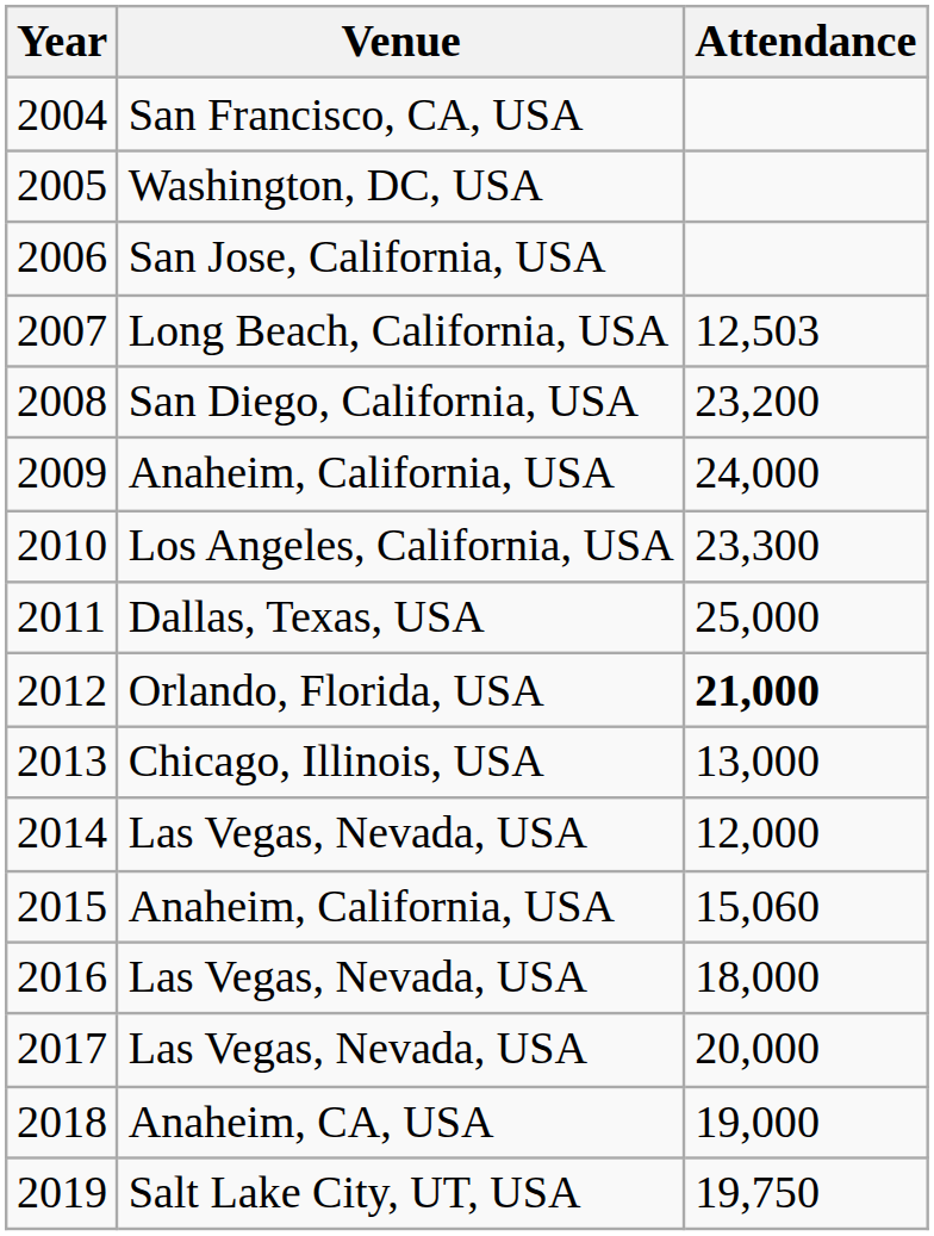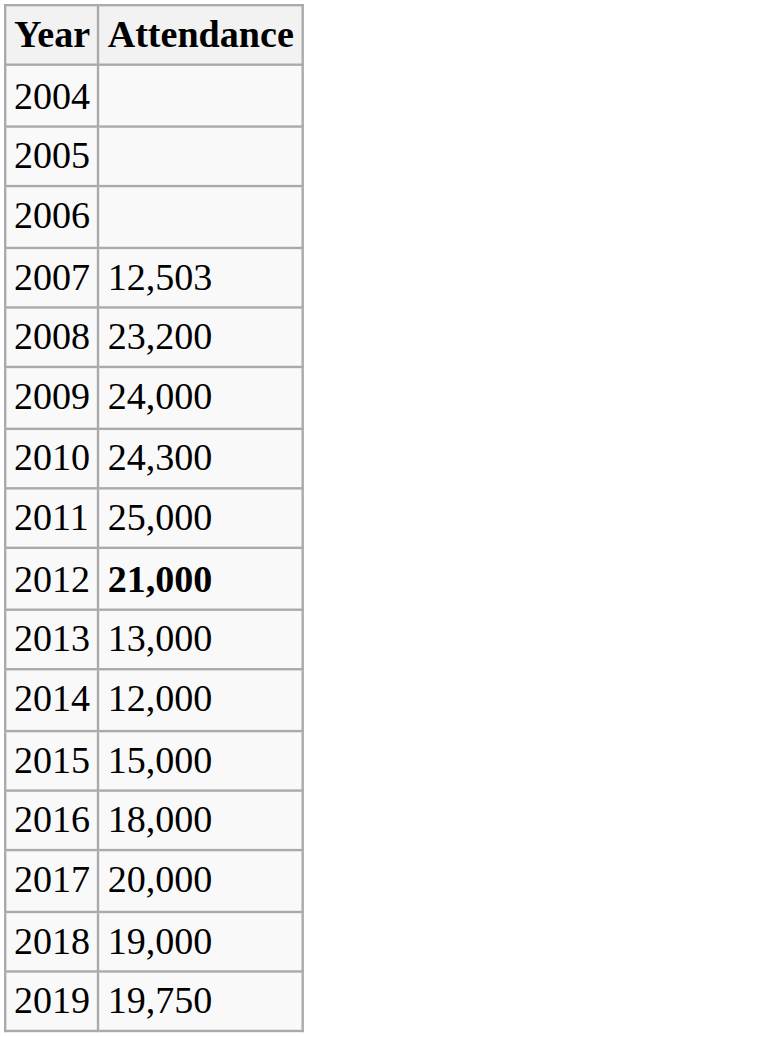- column: Venue | San Francisco, CA, USA | Washington, DC, USA | San Jose, California, USA | Long Beach, California, USA | San Diego, California, USA | Anaheim, California, USA | Los Angeles, California, USA | Dallas, Texas, USA | Orlando, Florida, USA | Chicago, Illinois, USA | Las Vegas, Nevada, USA | Anaheim, California, USA | Las Vegas, Nevada, USA | Las Vegas, Nevada, USA | Anaheim, CA, USA | Salt Lake City, UT, USA
2010 | Attendance: 23,300 -> 24,300
2015 | Attendance: 15,060 -> 15,000
